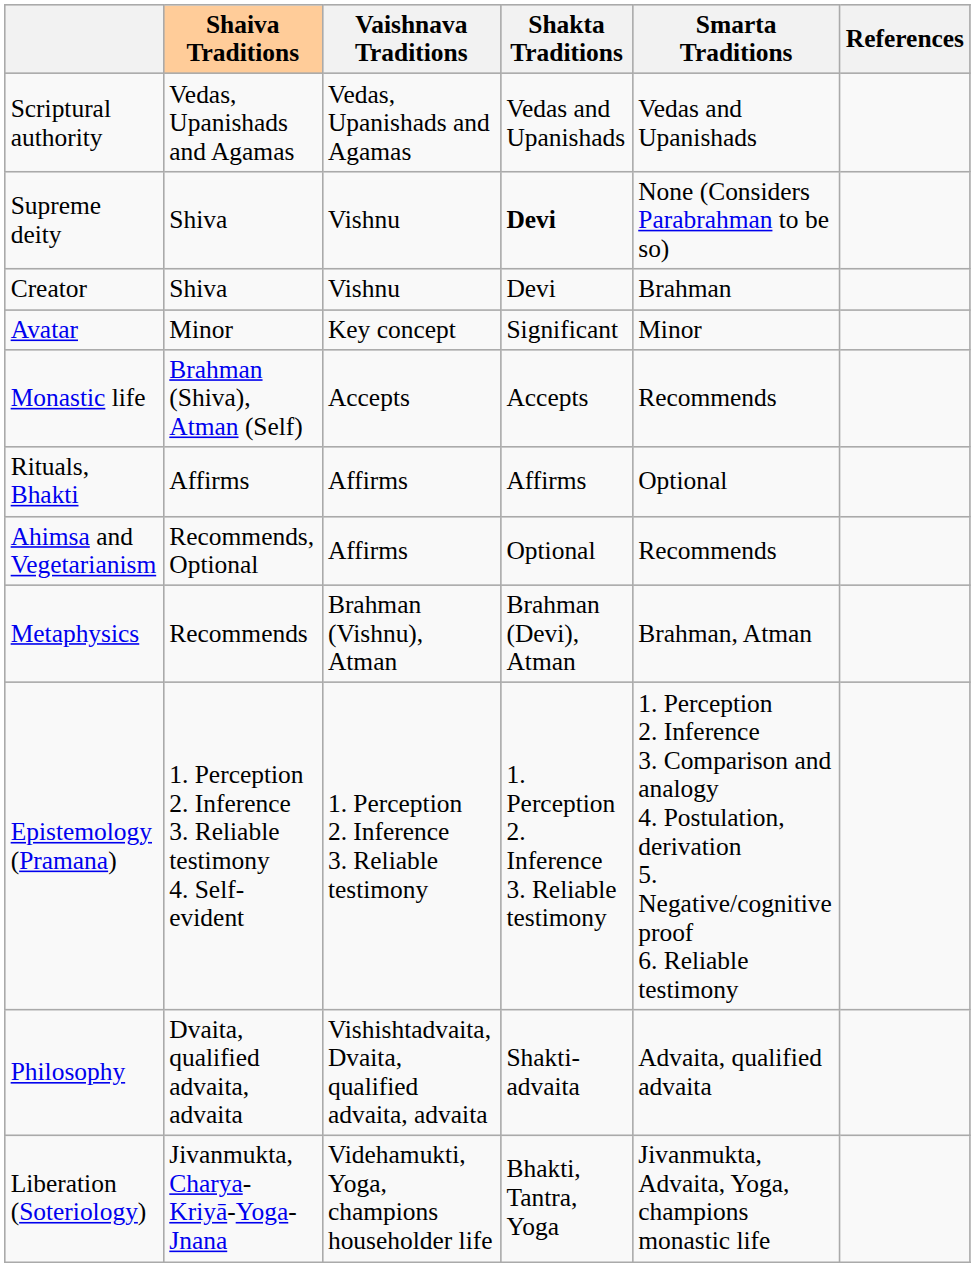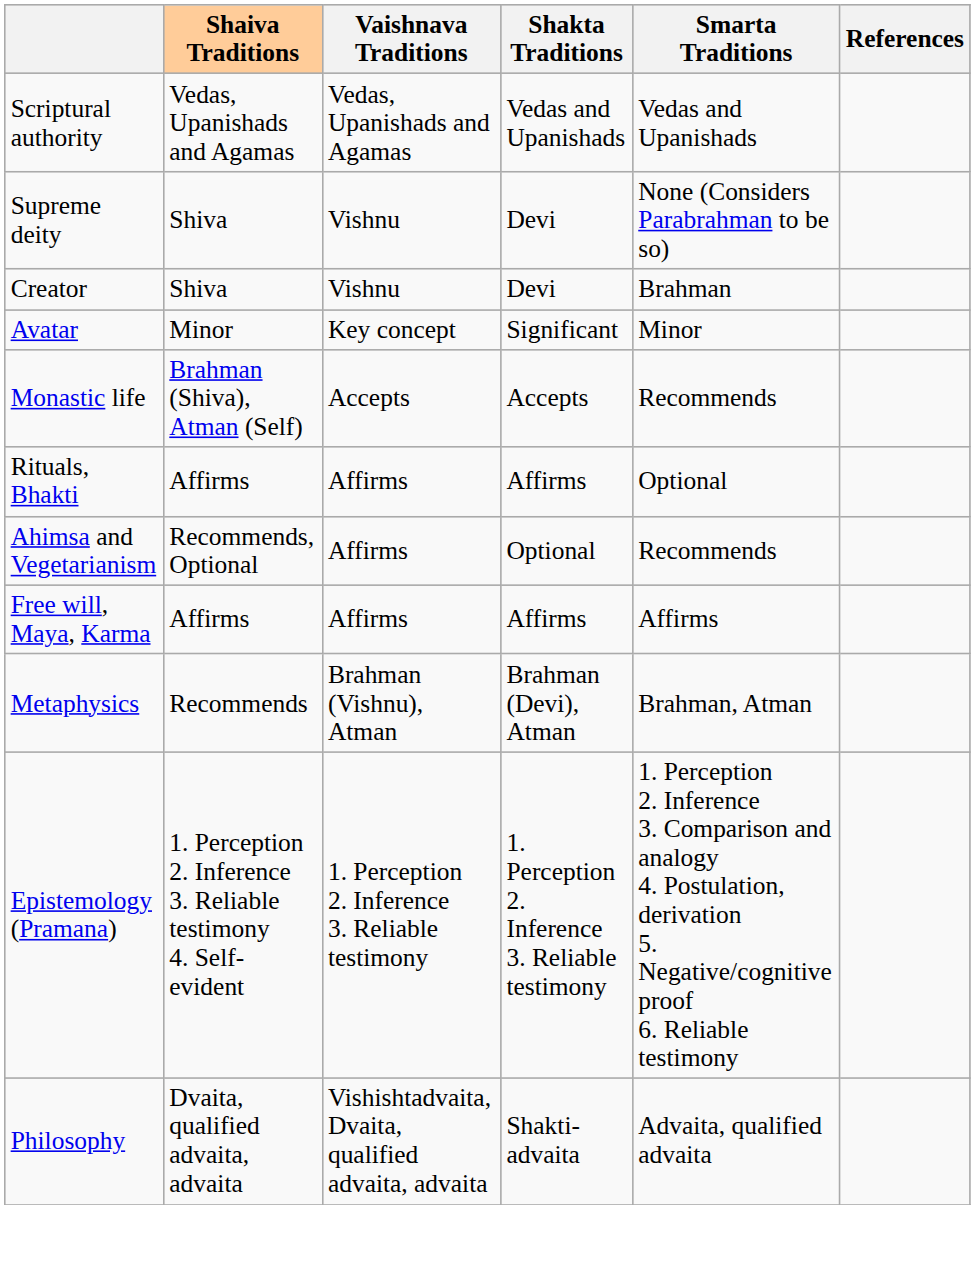Supreme deity | Shakta Traditions: bold -> normal
+ row: Free will, Maya, Karma | Affirms | Affirms | Affirms | Affirms
- row: Liberation (Soteriology) | Jivanmukta, Charya-Kriyā-Yoga-Jnana | Videhamukti, Yoga, champions householder life | Bhakti, Tantra, Yoga | Jivanmukta, Advaita, Yoga, champions monastic life
